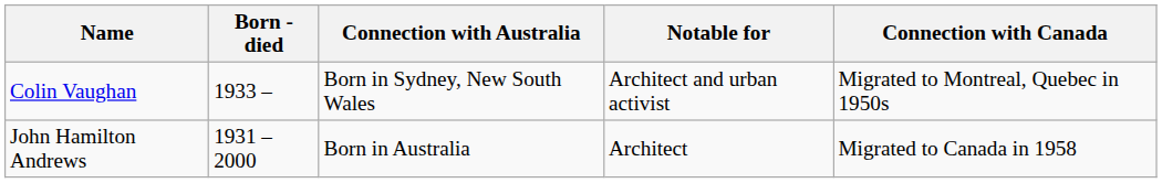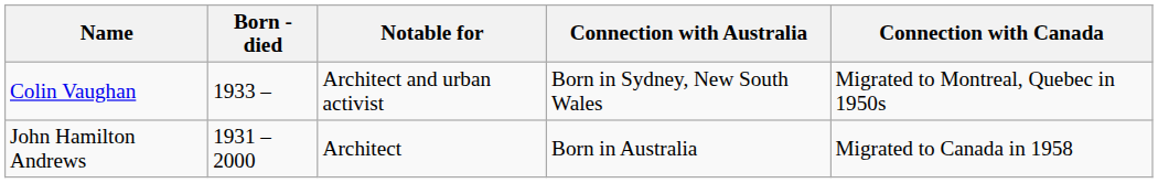columns swapped: Notable for <-> Connection with Australia
